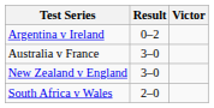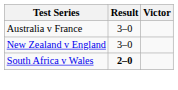- row: Argentina v Ireland | 0–2
South Africa v Wales | Result: normal -> bold
